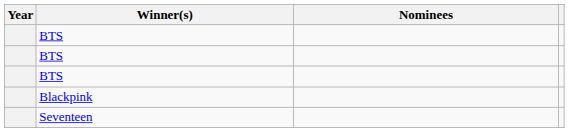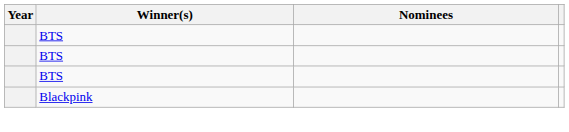- row: Seventeen
